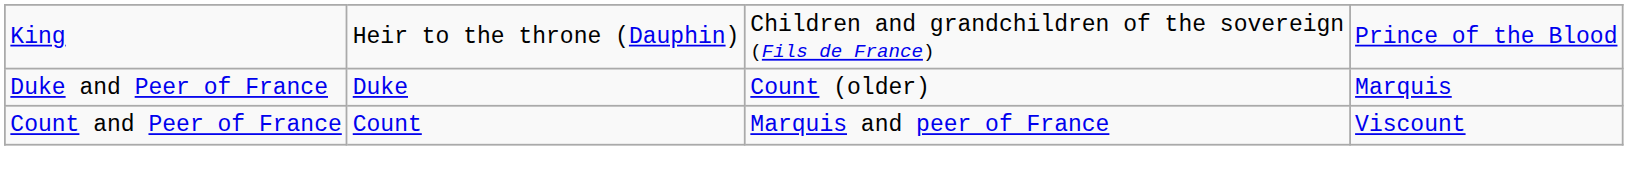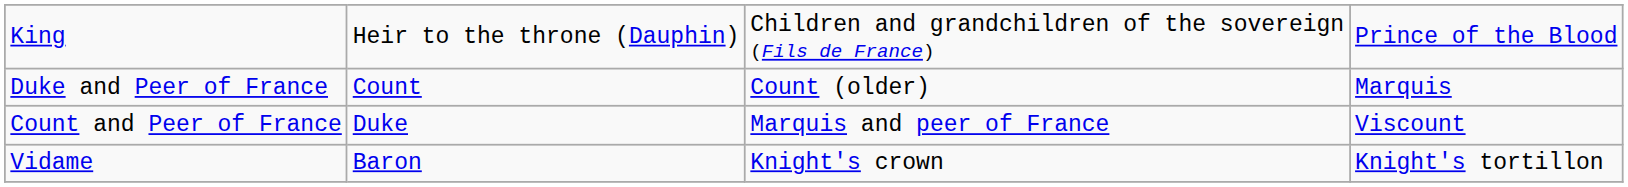Duke and Peer of France | column 2: Duke -> Count
Count and Peer of France | column 2: Count -> Duke
+ row: Vidame | Baron | Knight's crown | Knight's tortillon
